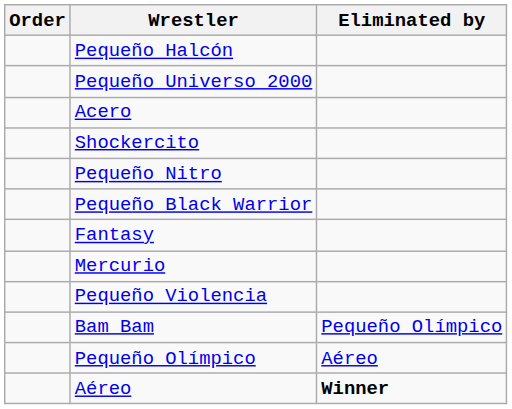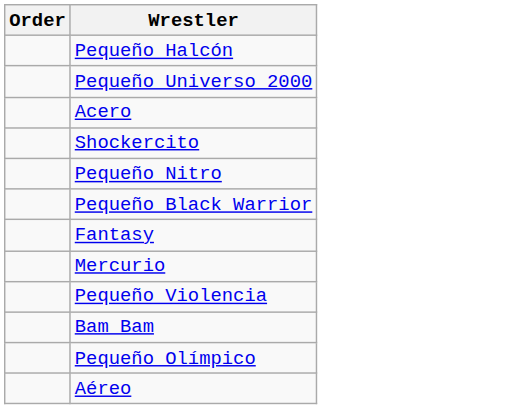- column: Eliminated by | Pequeño Olímpico | Aéreo | Winner
